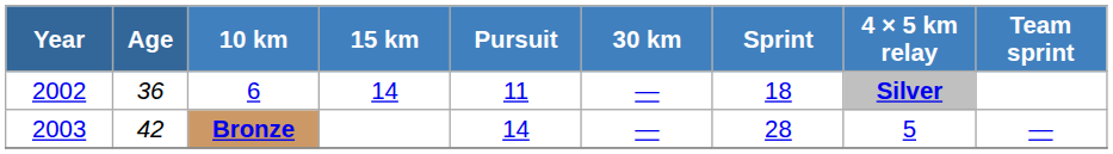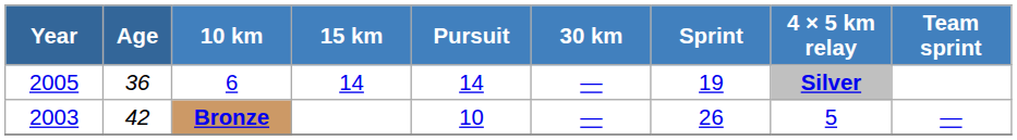6 | Year: 2002 -> 2005
6 | Pursuit: 11 -> 14
6 | Sprint: 18 -> 19
Bronze | Pursuit: 14 -> 10
Bronze | Sprint: 28 -> 26
